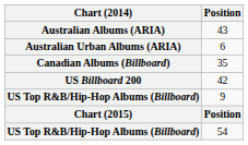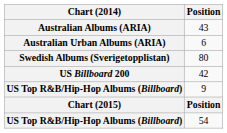- row: Canadian Albums (Billboard) | 35
+ row: Swedish Albums (Sverigetopplistan) | 80
